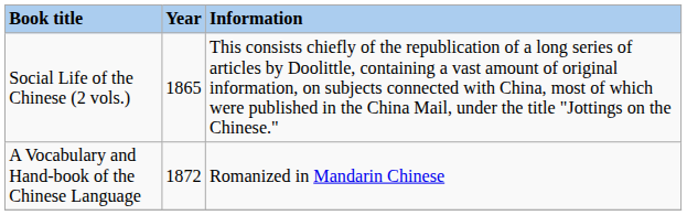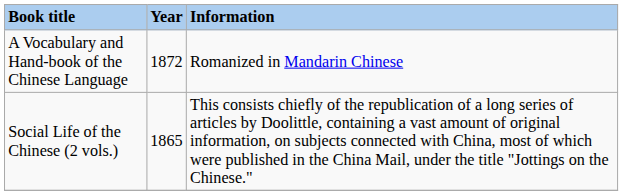rows swapped: Social Life of the Chinese (2 vols.) <-> A Vocabulary and Hand-book of the Chinese Language
